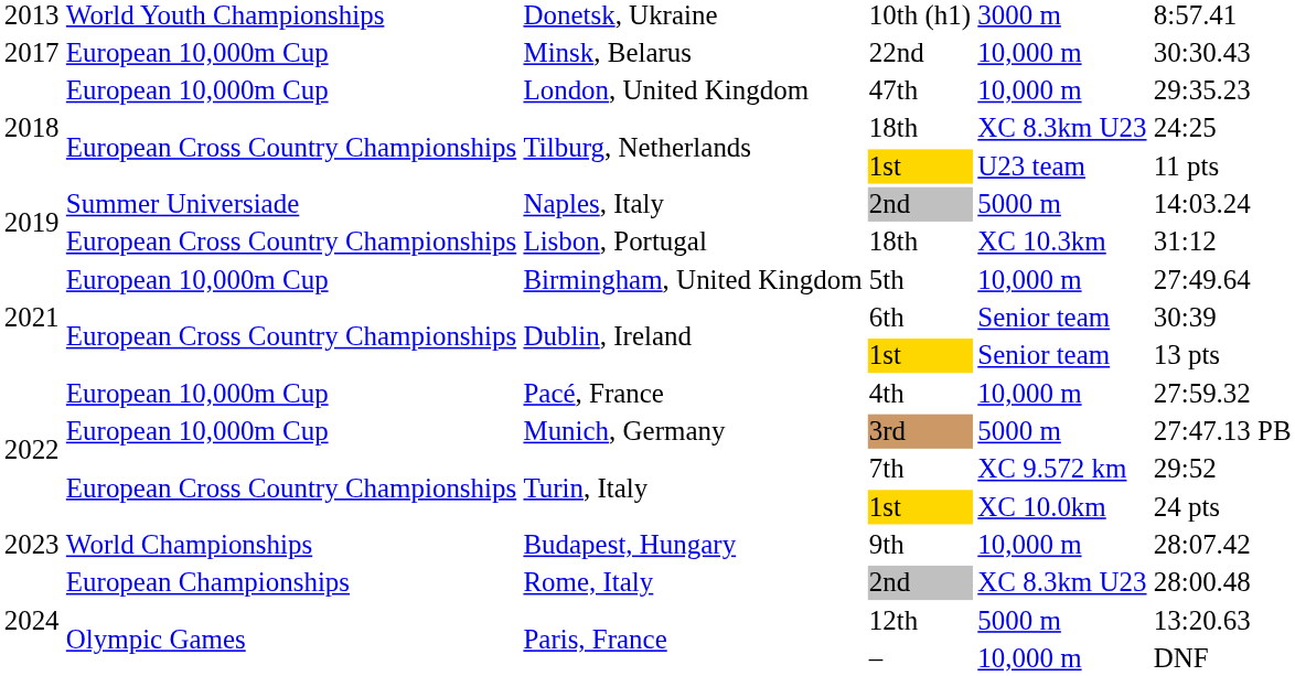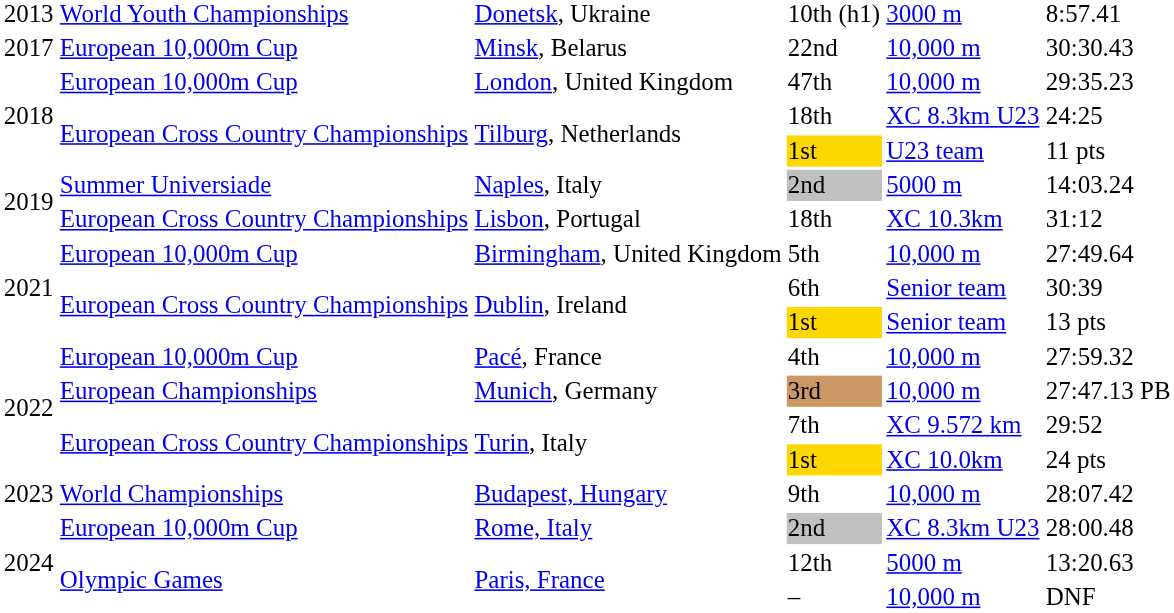Munich, Germany | column 2: European 10,000m Cup -> European Championships
Munich, Germany | column 5: 5000 m -> 10,000 m
Rome, Italy | column 2: European Championships -> European 10,000m Cup
